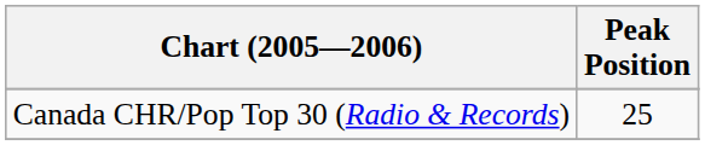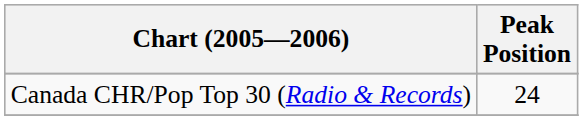Canada CHR/Pop Top 30 (Radio & Records) | Peak Position: 25 -> 24
